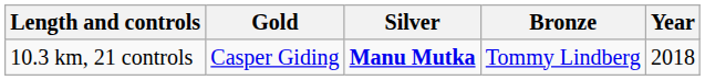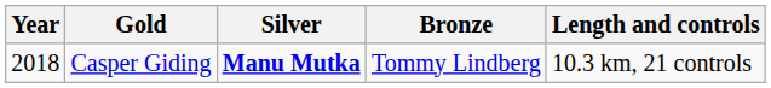columns swapped: Year <-> Length and controls
